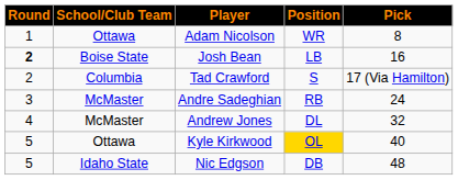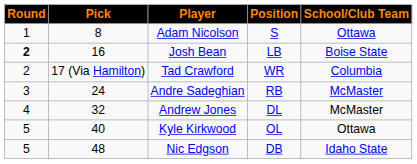columns swapped: Pick <-> School/Club Team
Adam Nicolson | Position: WR -> S
Tad Crawford | Position: S -> WR
Kyle Kirkwood | Position: gold background -> no background
